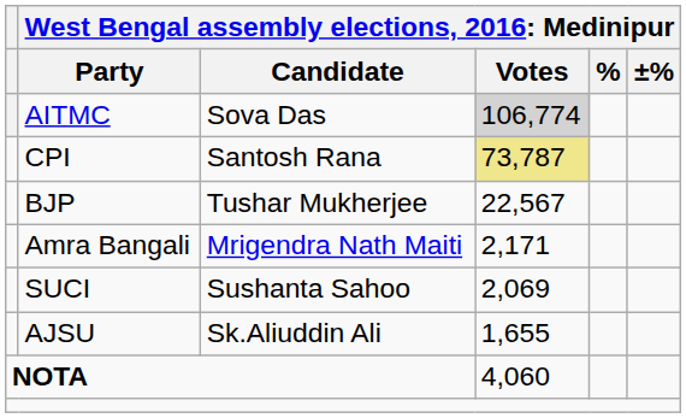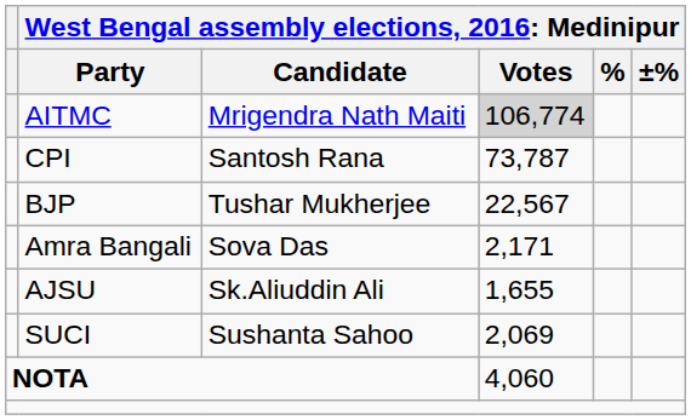AITMC | column 3: Sova Das -> Mrigendra Nath Maiti
CPI | column 4: khaki background -> no background
Amra Bangali | column 3: Mrigendra Nath Maiti -> Sova Das
rows swapped: SUCI <-> AJSU
